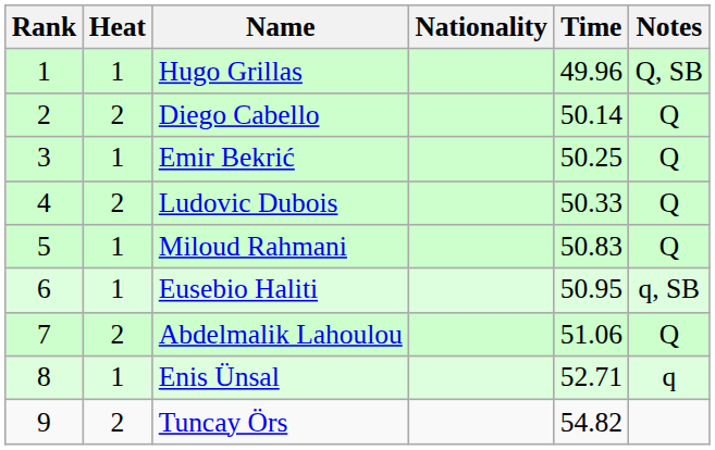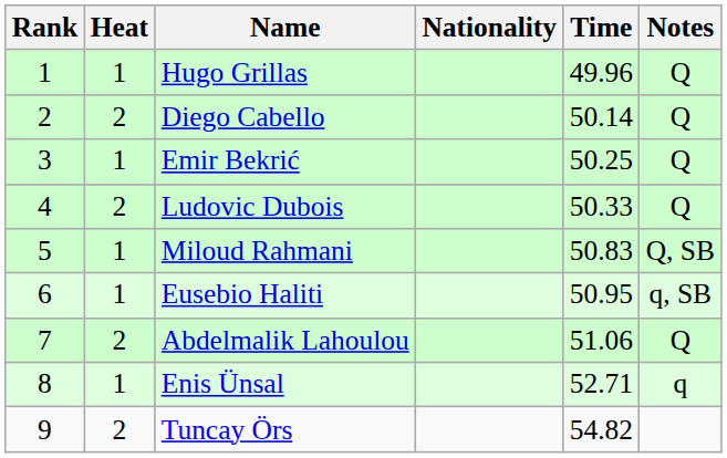Hugo Grillas | Notes: Q, SB -> Q
Miloud Rahmani | Notes: Q -> Q, SB
